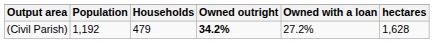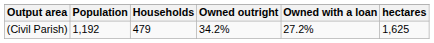(Civil Parish) | Owned outright: bold -> normal
(Civil Parish) | hectares: 1,628 -> 1,625
